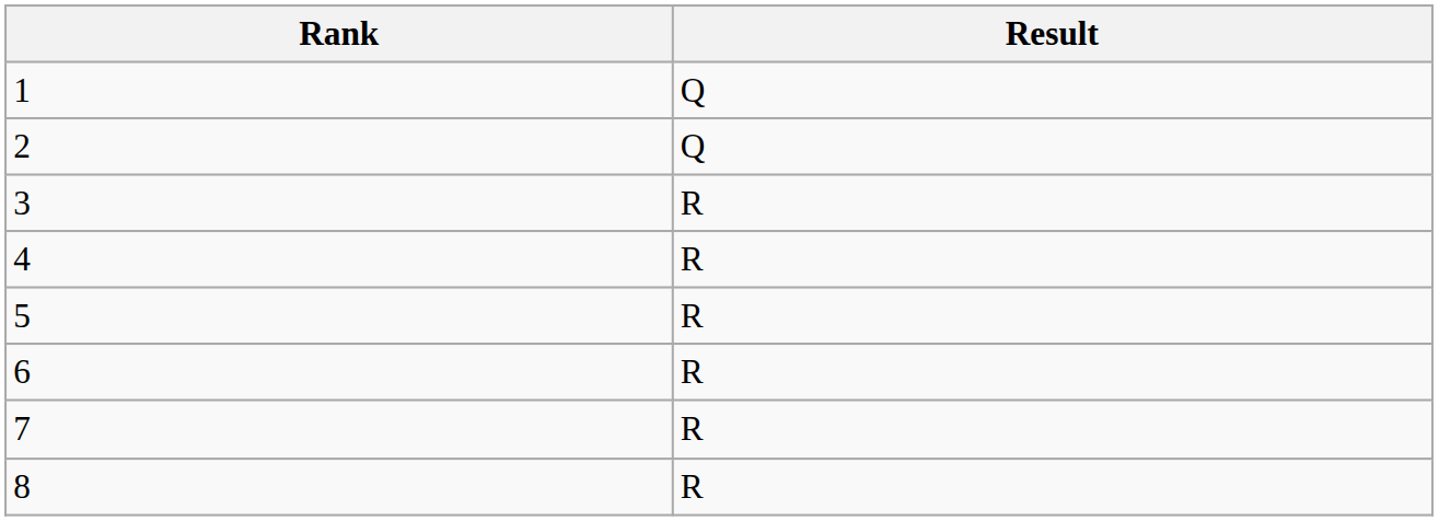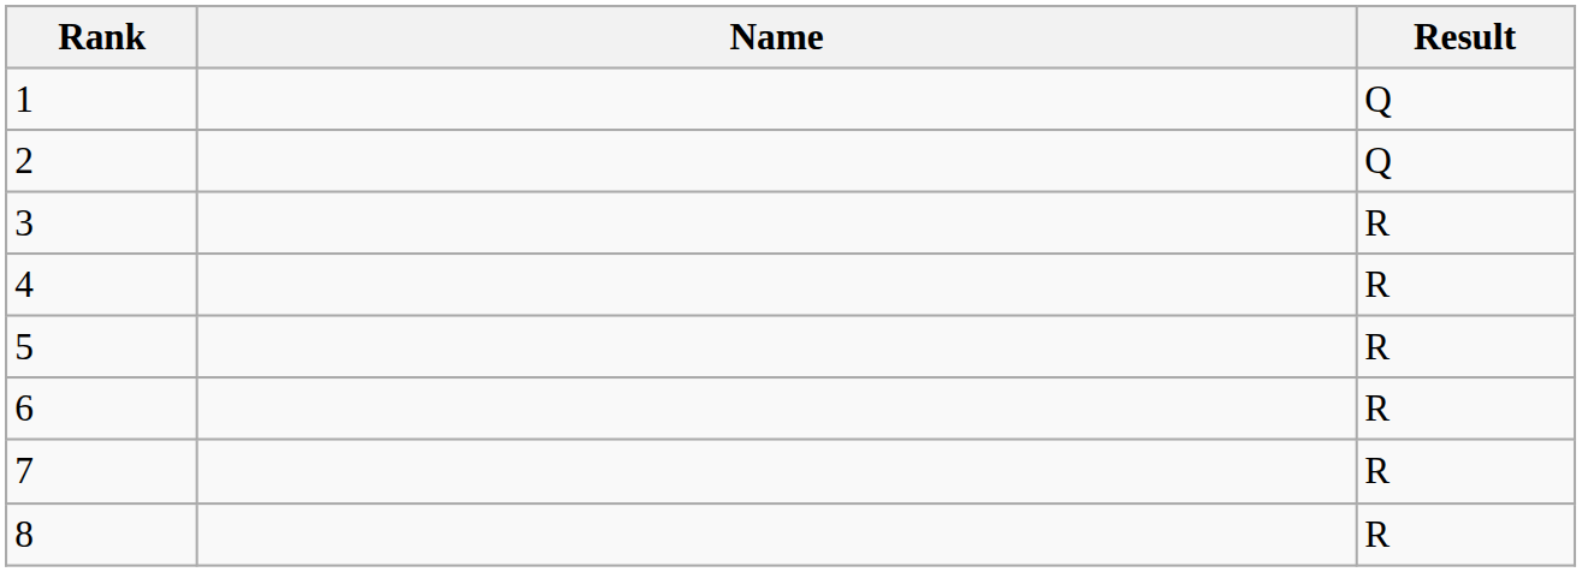+ column: Name
